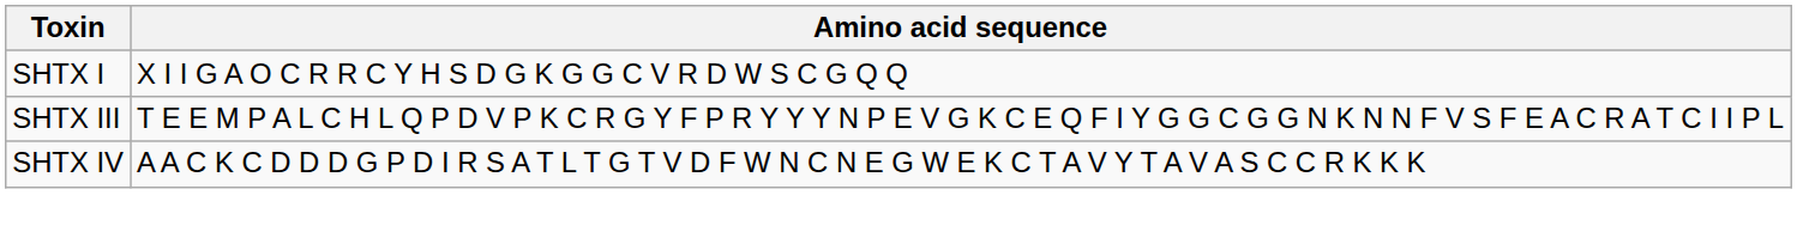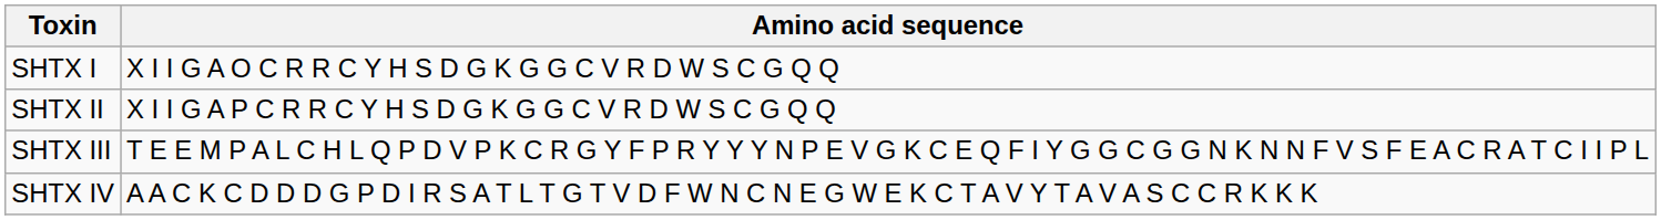+ row: SHTX II | X I I G A P C R R C Y H S D G K G G C V R D W S C G Q Q
